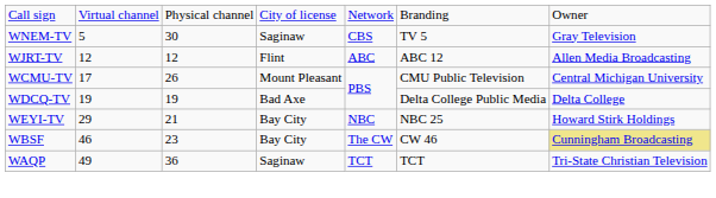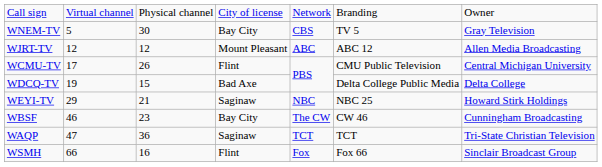WNEM-TV | column 4: Saginaw -> Bay City
WJRT-TV | column 4: Flint -> Mount Pleasant
WCMU-TV | column 4: Mount Pleasant -> Flint
WDCQ-TV | column 3: 19 -> 15
WEYI-TV | column 4: Bay City -> Saginaw
WBSF | column 7: khaki background -> no background
WAQP | column 2: 49 -> 47
+ row: WSMH | 66 | 16 | Flint | Fox | Fox 66 | Sinclair Broadcast Group
